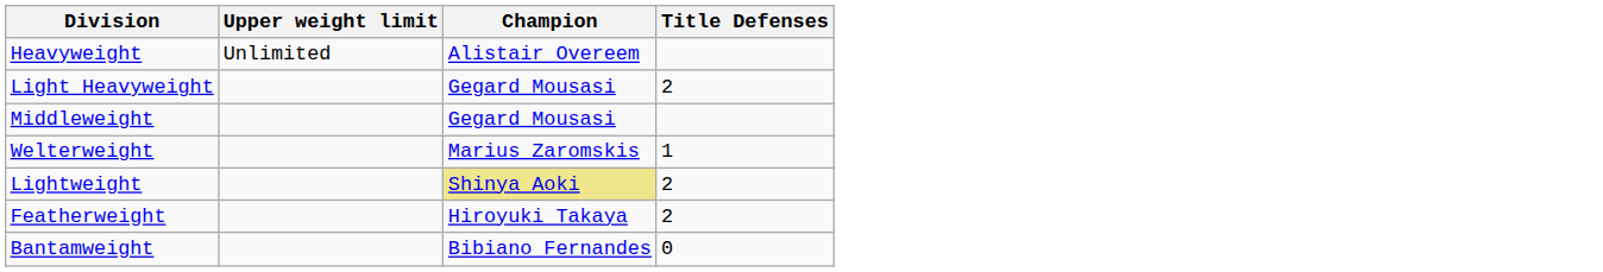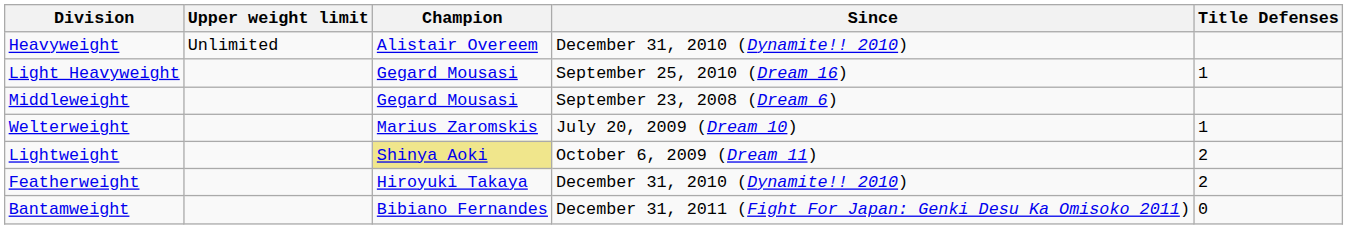+ column: Since | December 31, 2010 (Dynamite!! 2010) | September 25, 2010 (Dream 16) | September 23, 2008 (Dream 6) | July 20, 2009 (Dream 10) | October 6, 2009 (Dream 11) | December 31, 2010 (Dynamite!! 2010) | December 31, 2011 (Fight For Japan: Genki Desu Ka Omisoko 2011)
Light Heavyweight | Title Defenses: 2 -> 1
